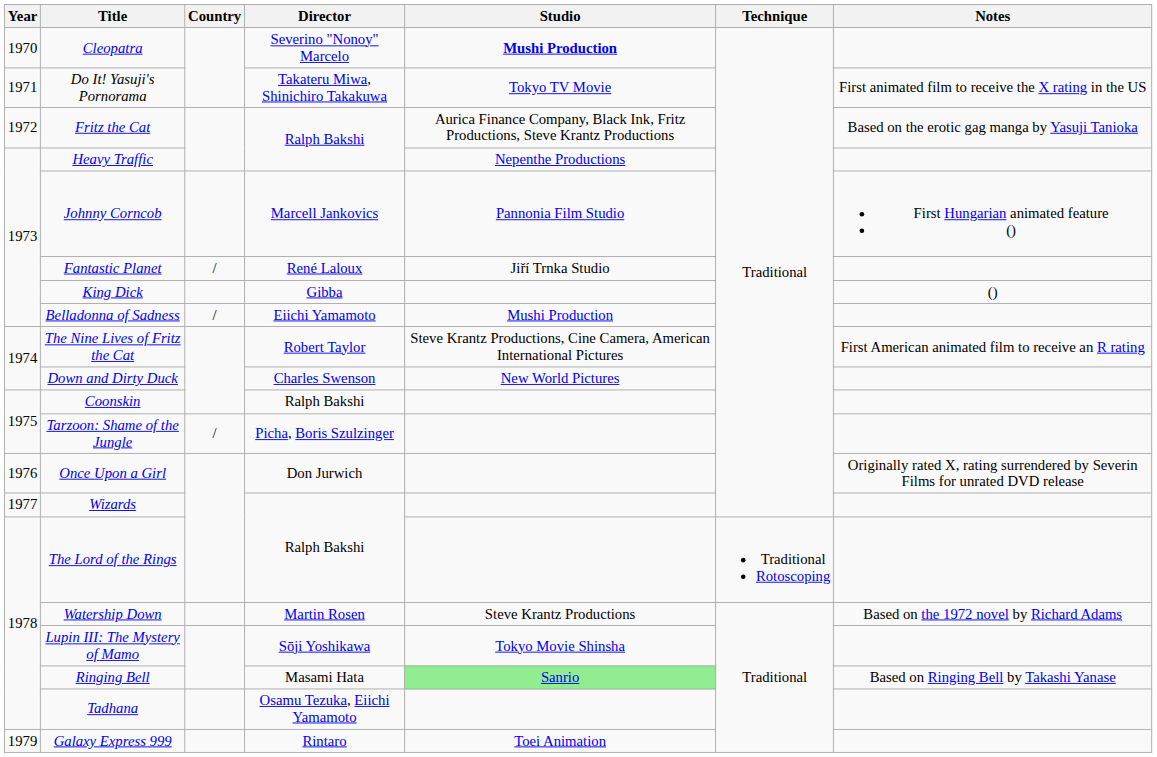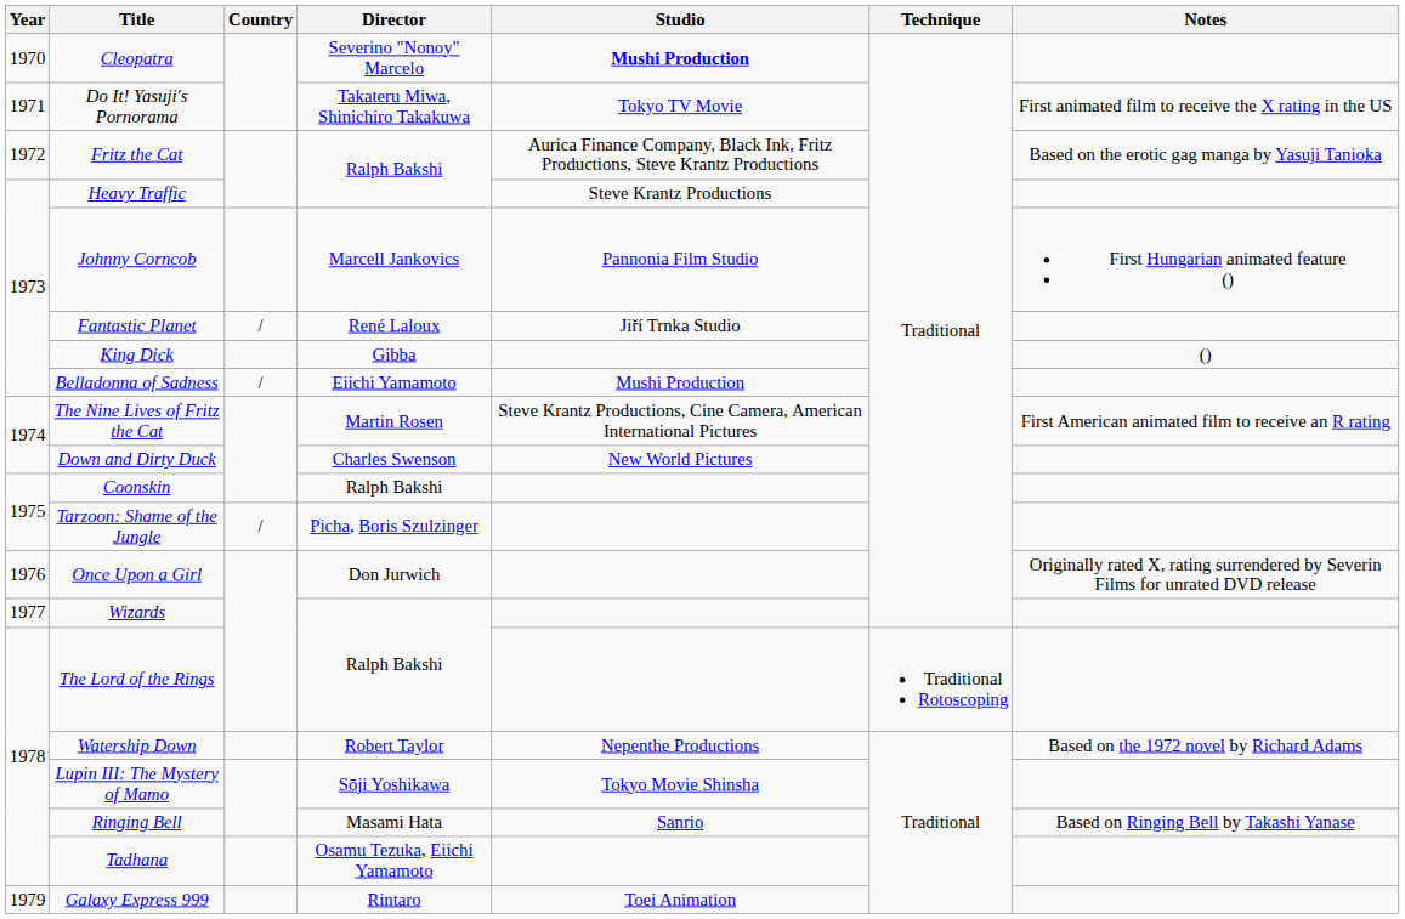Heavy Traffic | Studio: Nepenthe Productions -> Steve Krantz Productions
The Nine Lives of Fritz the Cat | Director: Robert Taylor -> Martin Rosen
Watership Down | Director: Martin Rosen -> Robert Taylor
Watership Down | Studio: Steve Krantz Productions -> Nepenthe Productions
Ringing Bell | Studio: lightgreen background -> no background
